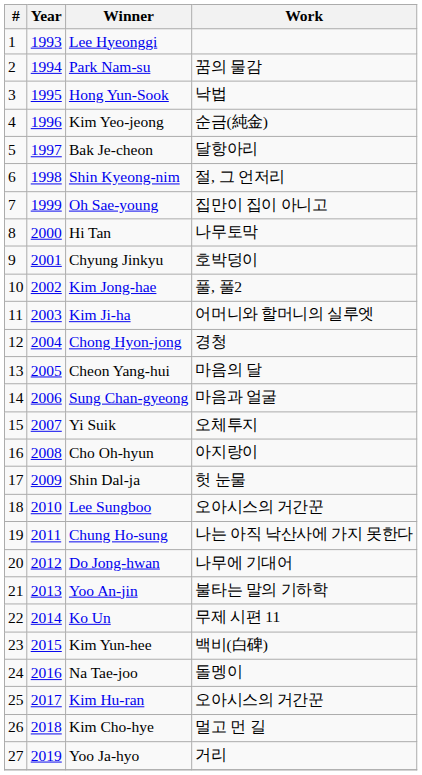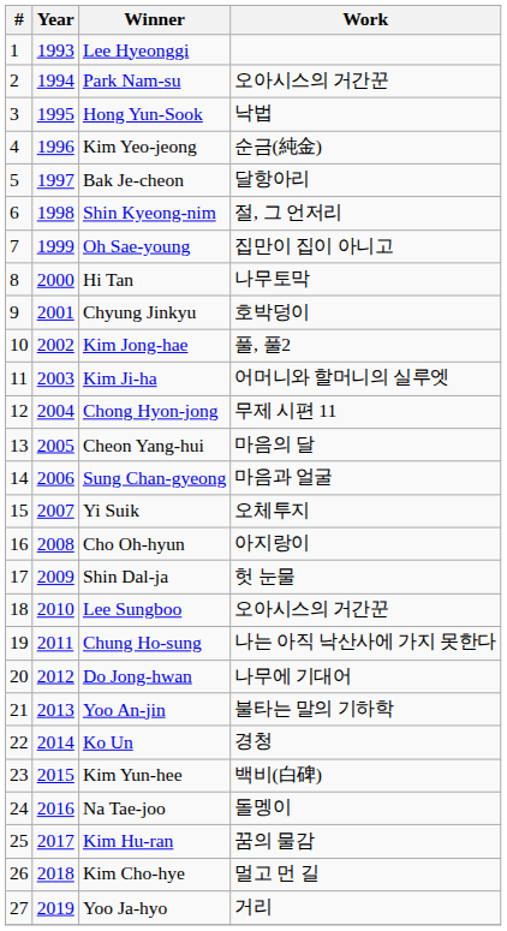Park Nam-su | Work: 꿈의 물감 -> 오아시스의 거간꾼
Chong Hyon-jong | Work: 경청 -> 무제 시편 11
Ko Un | Work: 무제 시편 11 -> 경청
Kim Hu-ran | Work: 오아시스의 거간꾼 -> 꿈의 물감
